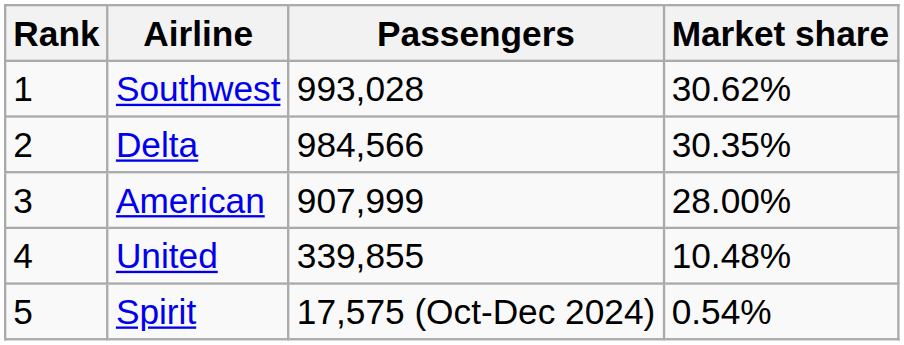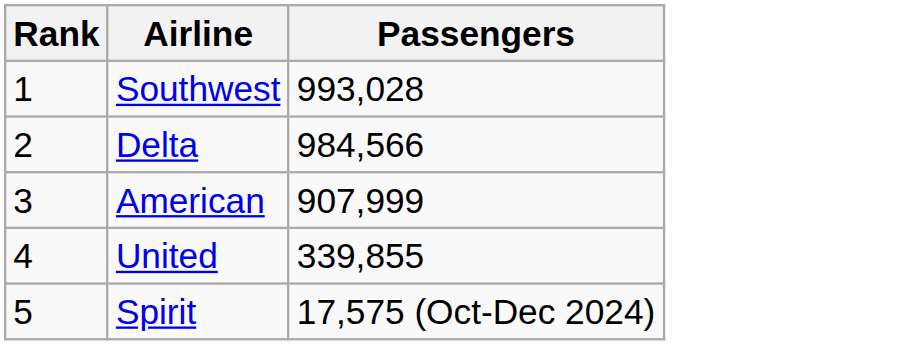- column: Market share | 30.62% | 30.35% | 28.00% | 10.48% | 0.54%
